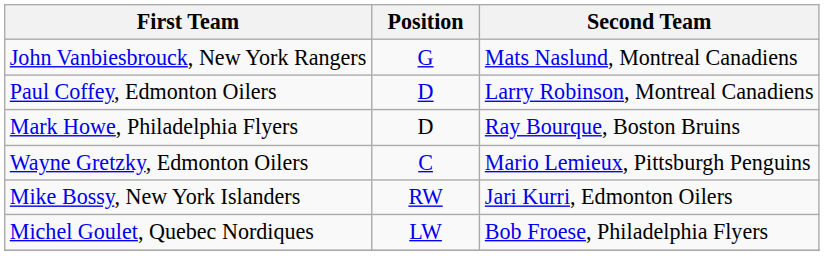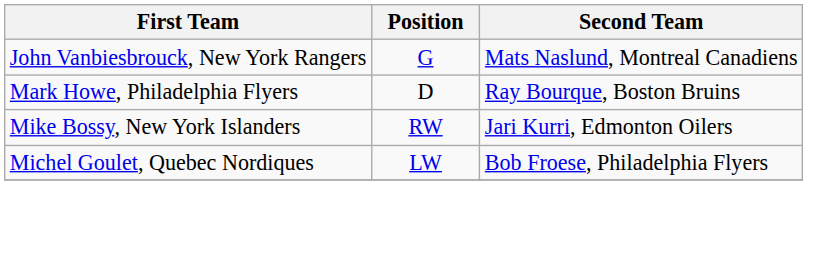- row: Paul Coffey, Edmonton Oilers | D | Larry Robinson, Montreal Canadiens
- row: Wayne Gretzky, Edmonton Oilers | C | Mario Lemieux, Pittsburgh Penguins
